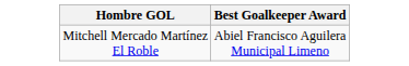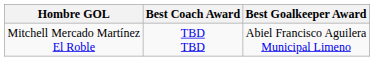+ column: Best Coach Award | TBD TBD
